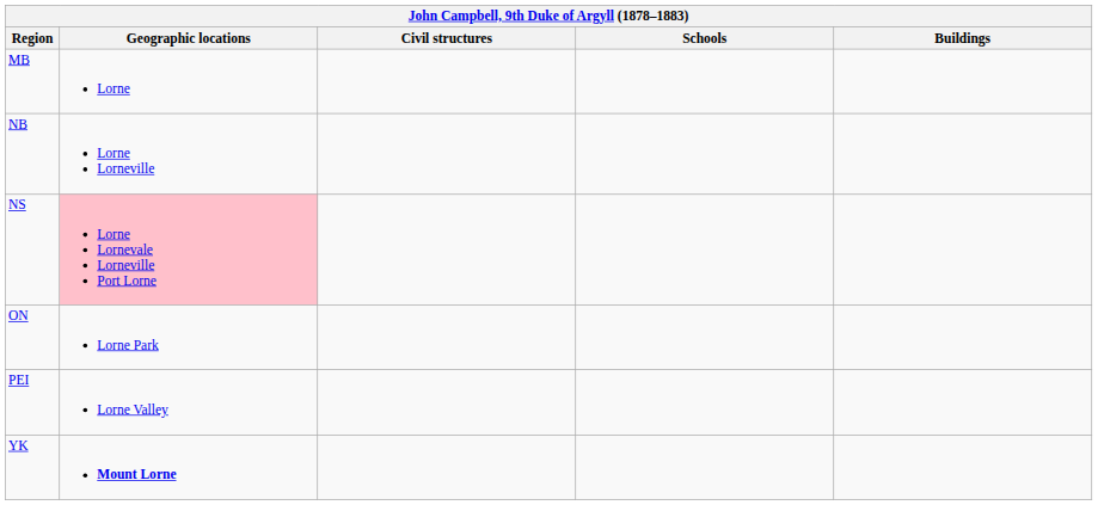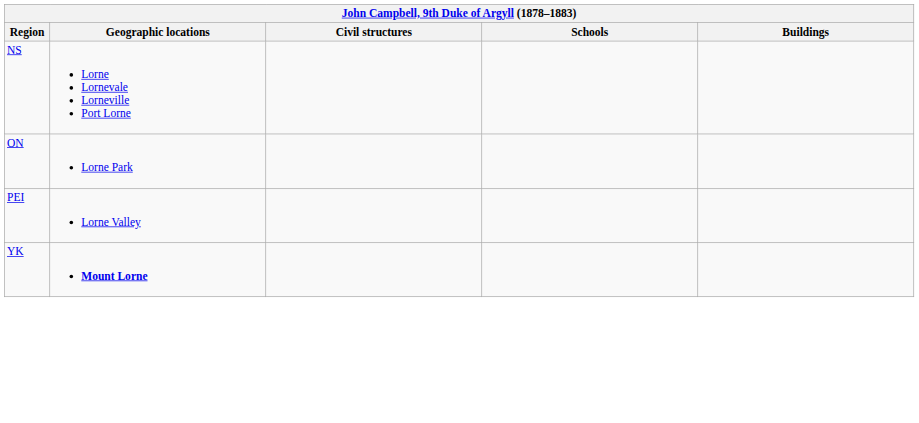- row: MB | Lorne
- row: NB | Lorne Lorneville
NS | Geographic locations: pink background -> no background
